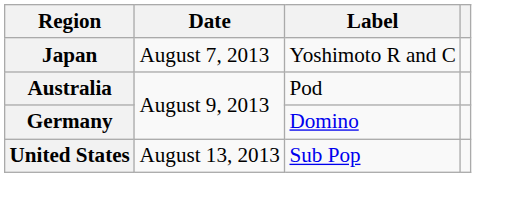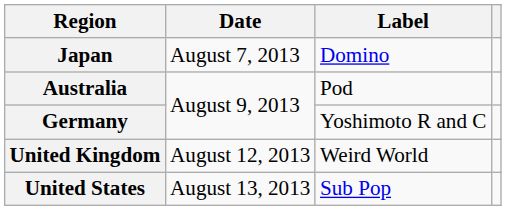Japan | Label: Yoshimoto R and C -> Domino
Germany | Label: Domino -> Yoshimoto R and C
+ row: United Kingdom | August 12, 2013 | Weird World
